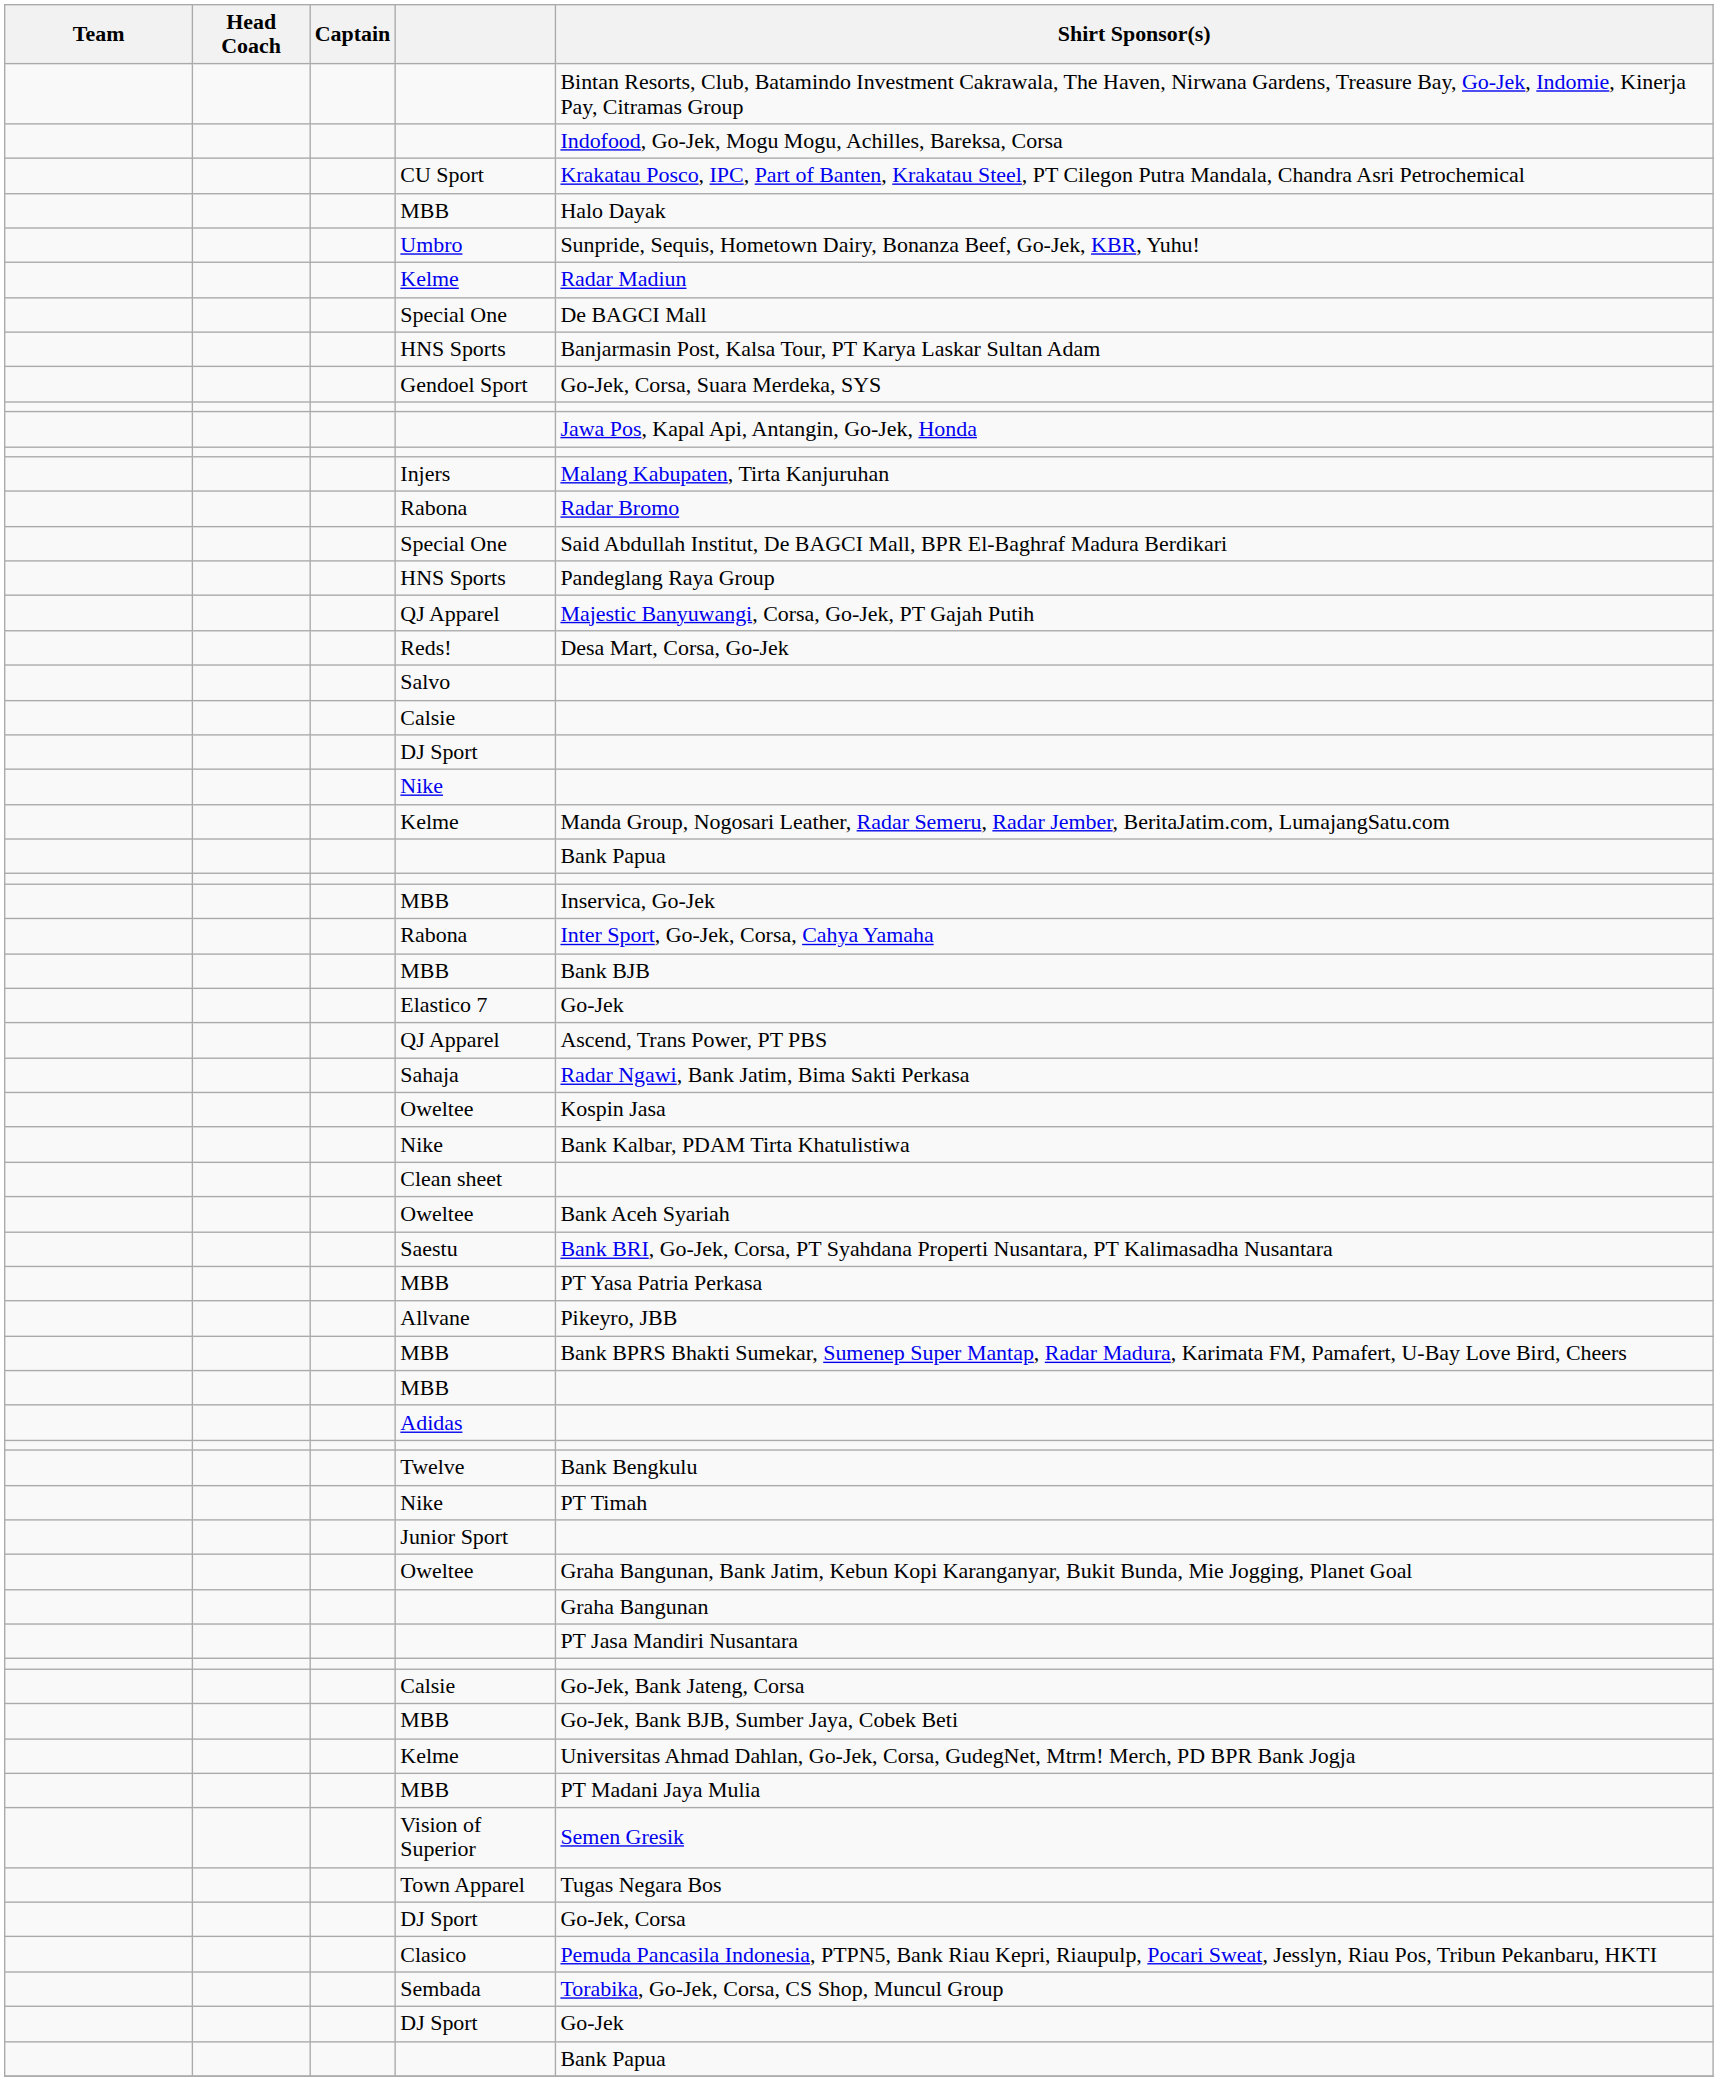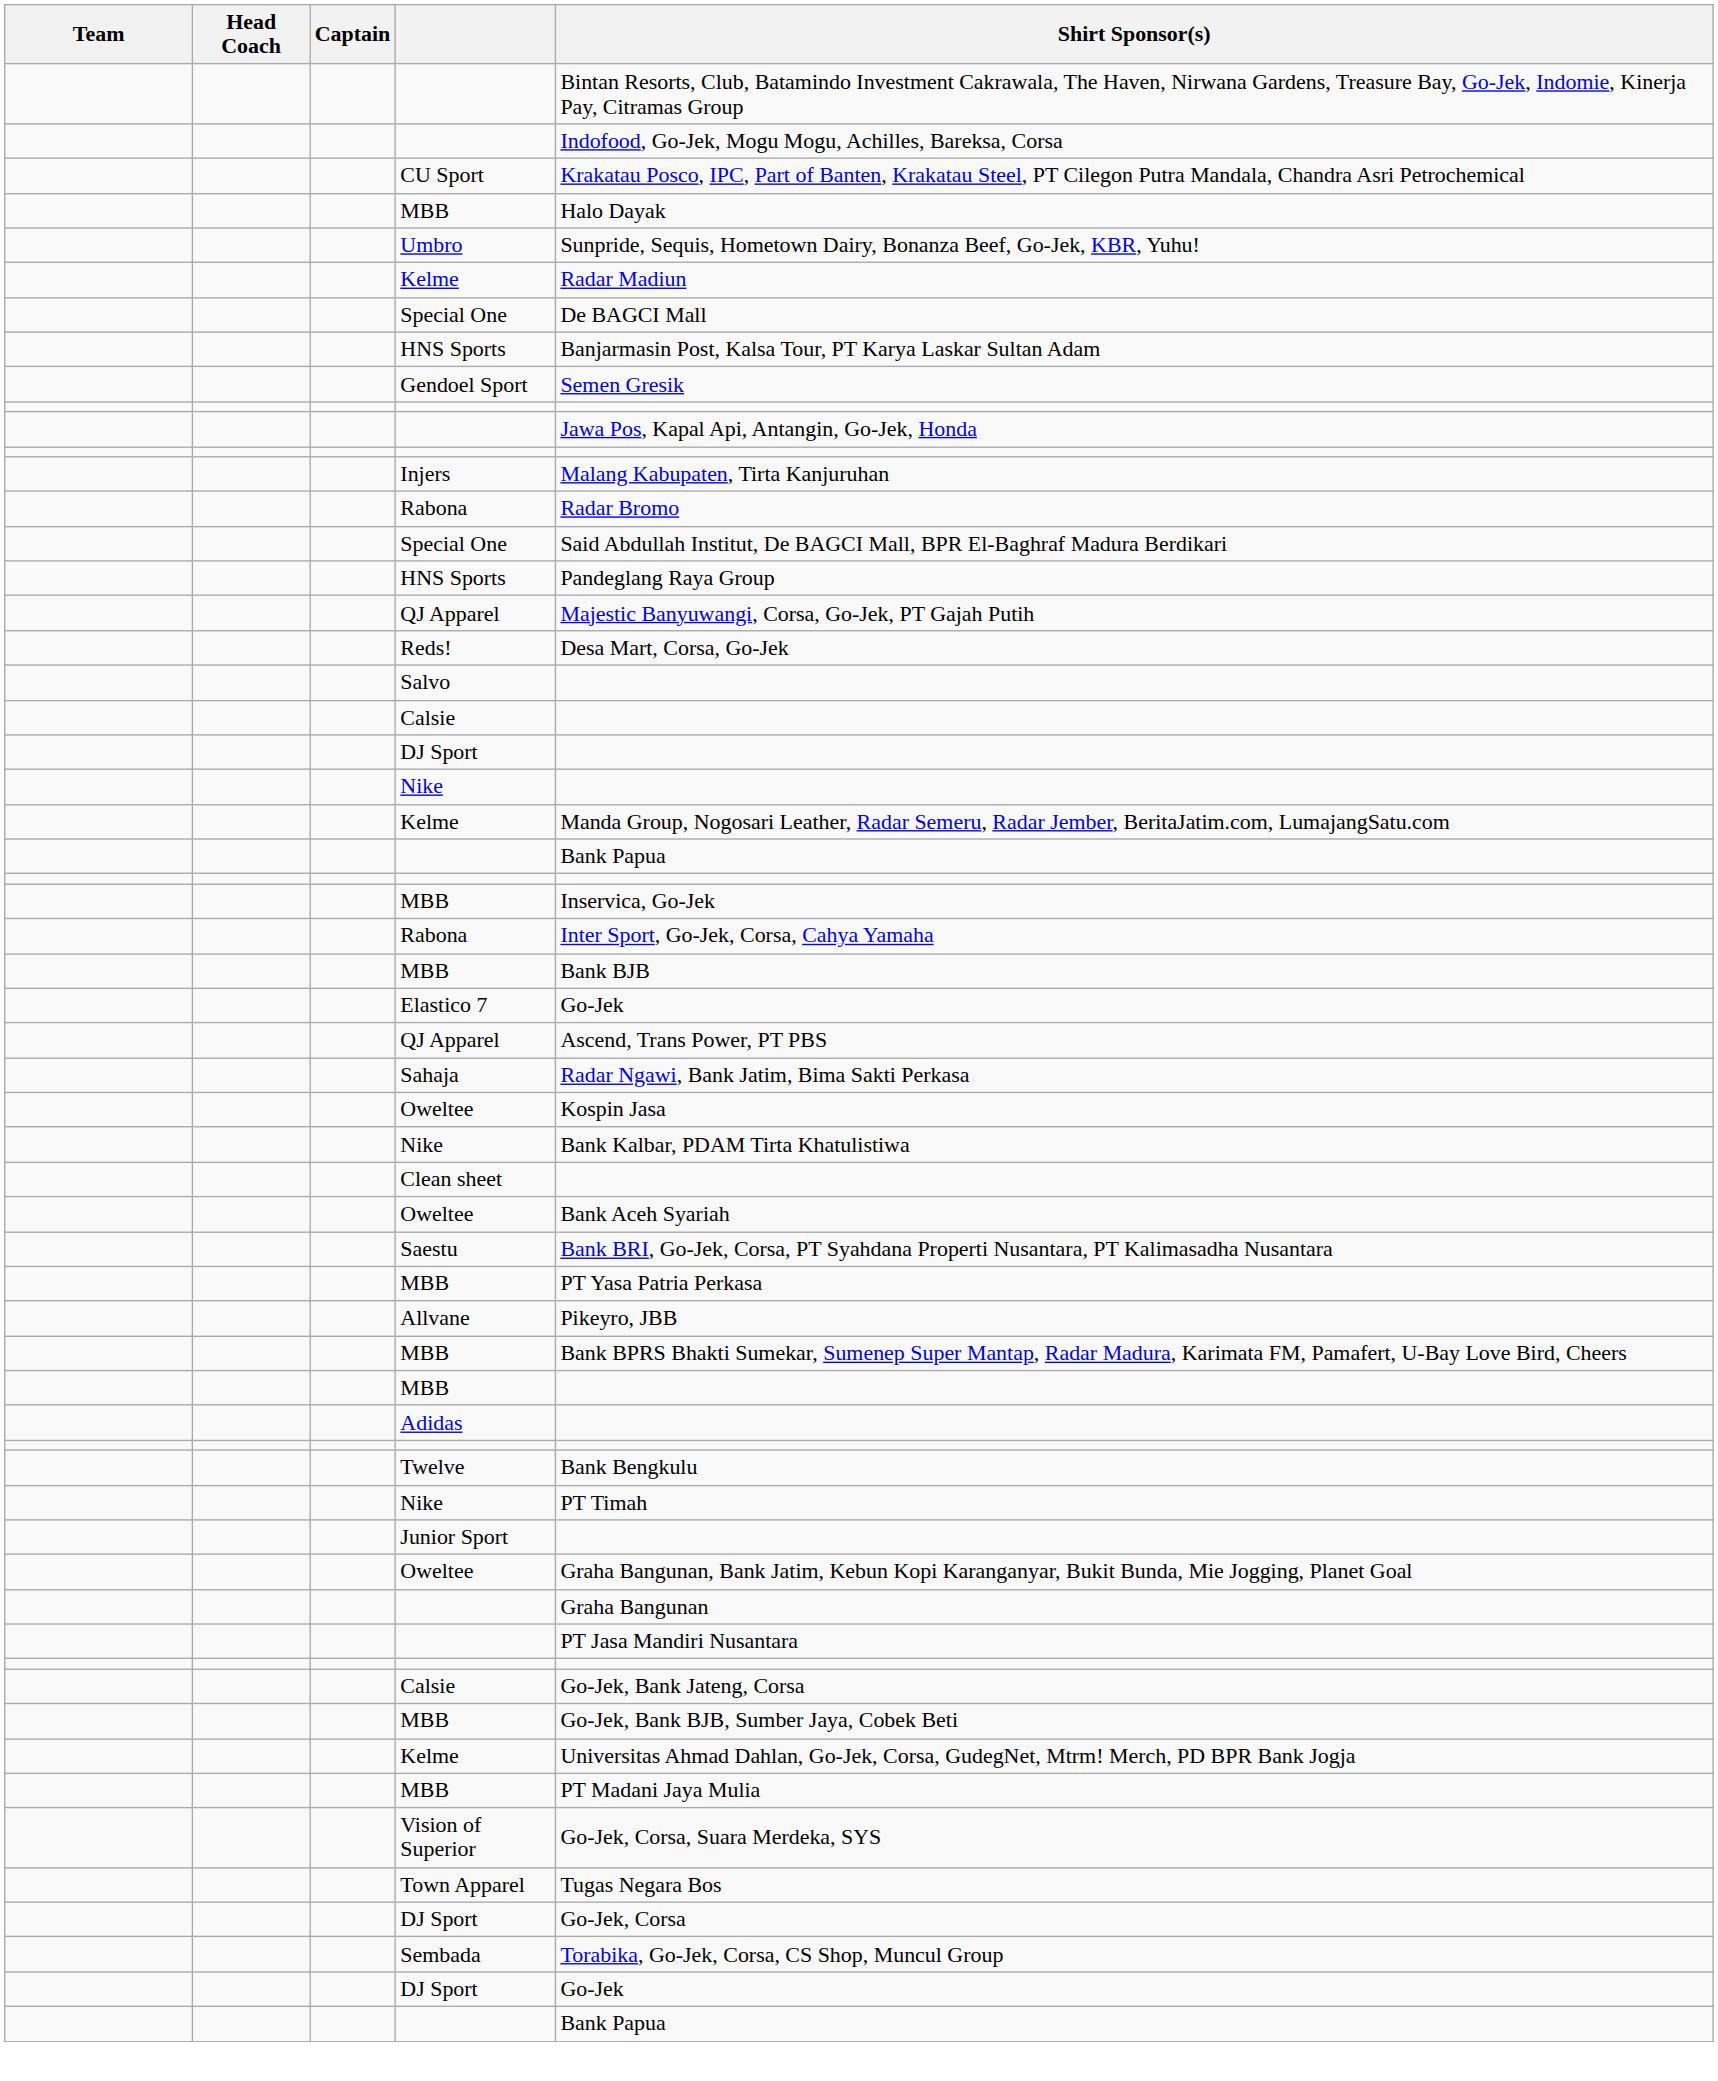Gendoel Sport | Shirt Sponsor(s): Go-Jek, Corsa, Suara Merdeka, SYS -> Semen Gresik
Vision of Superior | Shirt Sponsor(s): Semen Gresik -> Go-Jek, Corsa, Suara Merdeka, SYS
- row: Clasico | Pemuda Pancasila Indonesia, PTPN5, Bank Riau Kepri, Riaupulp, Pocari Sweat, Jesslyn, Riau Pos, Tribun Pekanbaru, HKTI
